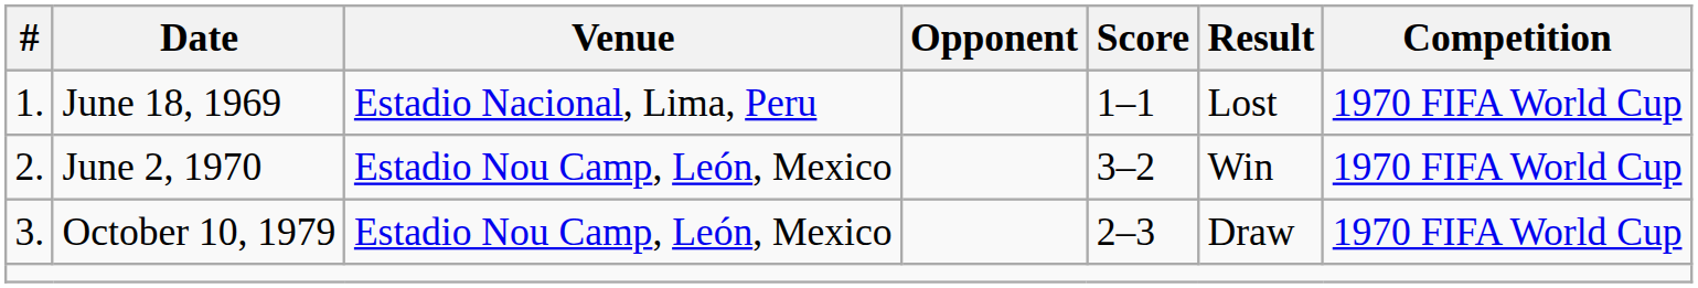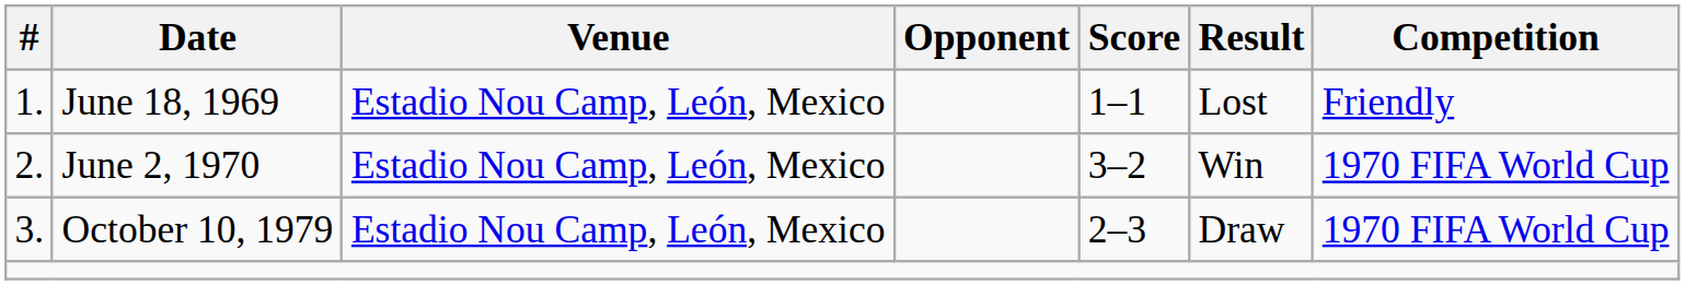June 18, 1969 | Venue: Estadio Nacional, Lima, Peru -> Estadio Nou Camp, León, Mexico
June 18, 1969 | Competition: 1970 FIFA World Cup -> Friendly
